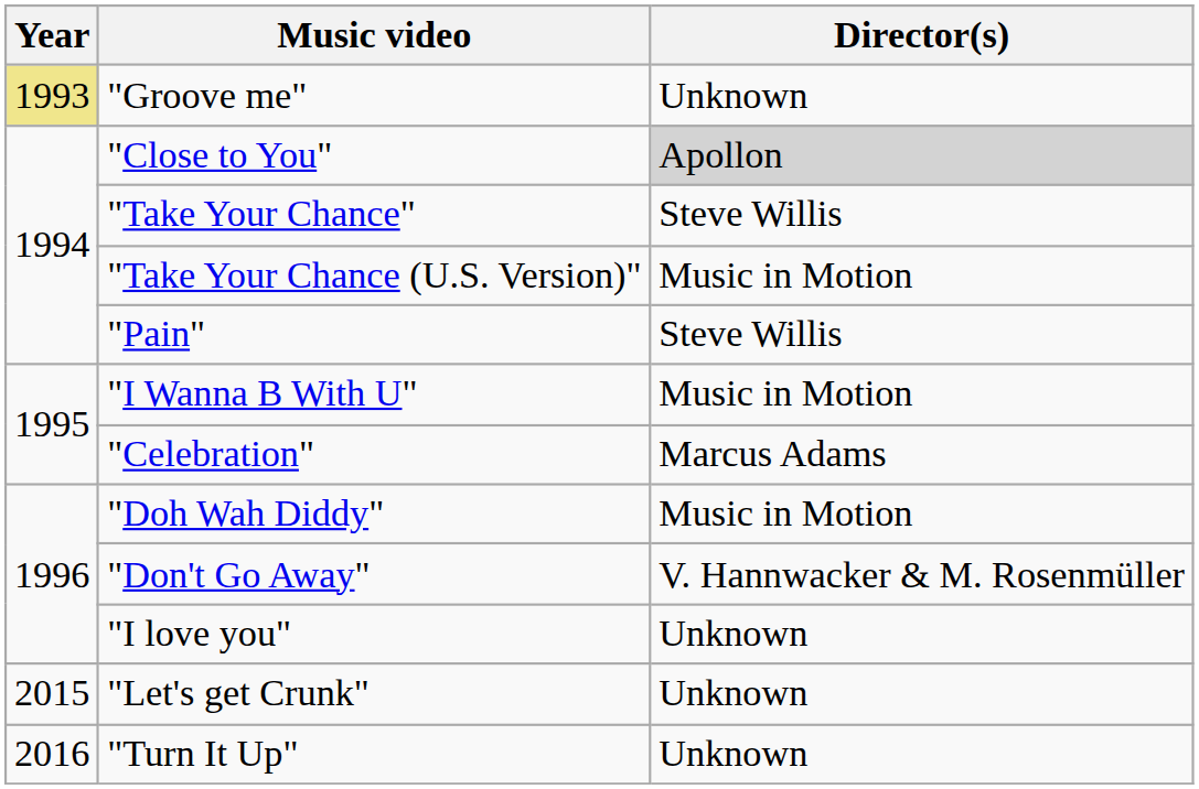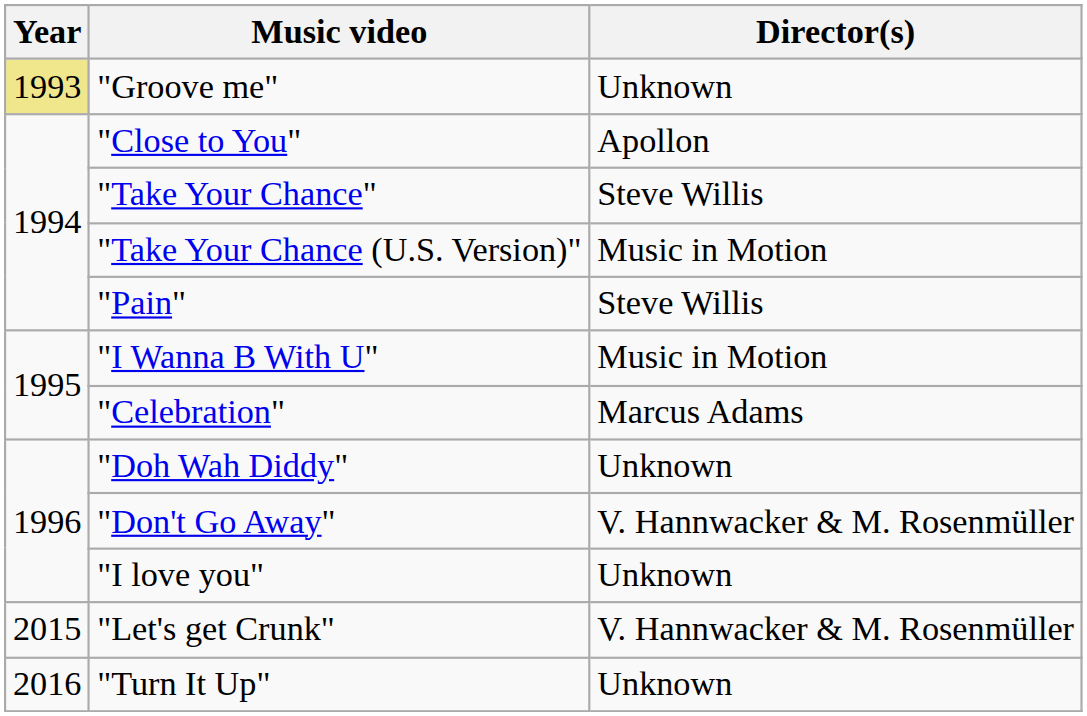"Close to You" | Director(s): lightgrey background -> no background
"Doh Wah Diddy" | Director(s): Music in Motion -> Unknown
"Let's get Crunk" | Director(s): Unknown -> V. Hannwacker & M. Rosenmüller
